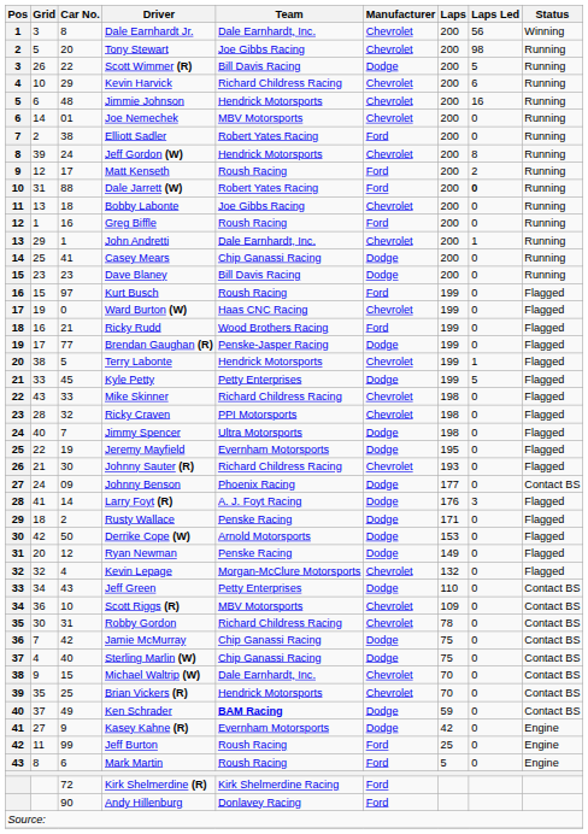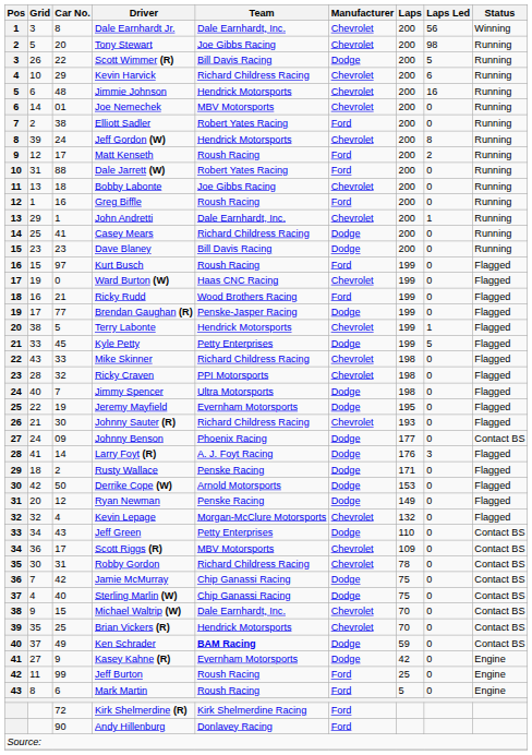Dale Jarrett (W) | Laps Led: bold -> normal
Casey Mears | Team: Chip Ganassi Racing -> Richard Childress Racing
Scott Riggs (R) | Car No.: 10 -> 17
